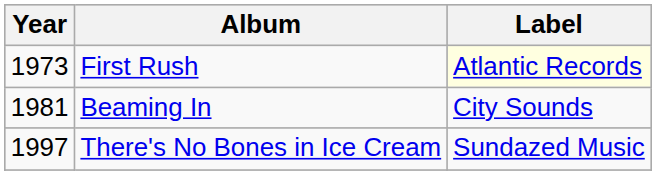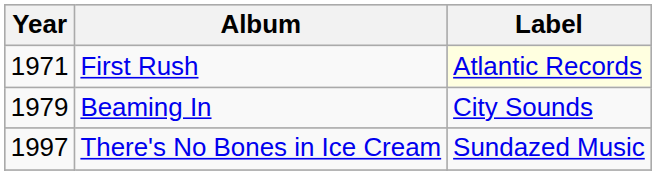First Rush | Year: 1973 -> 1971
Beaming In | Year: 1981 -> 1979
